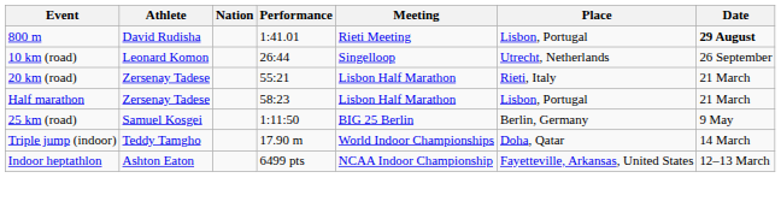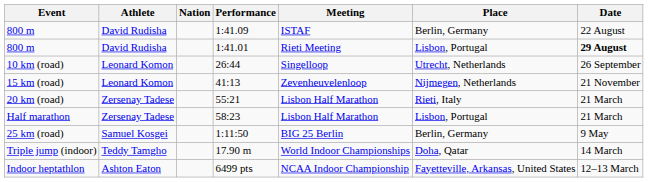+ row: 800 m | David Rudisha | 1:41.09 | ISTAF | Berlin, Germany | 22 August
+ row: 15 km (road) | Leonard Komon | 41:13 | Zevenheuvelenloop | Nijmegen, Netherlands | 21 November
